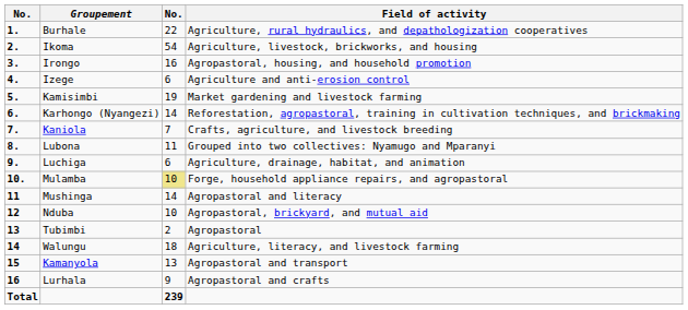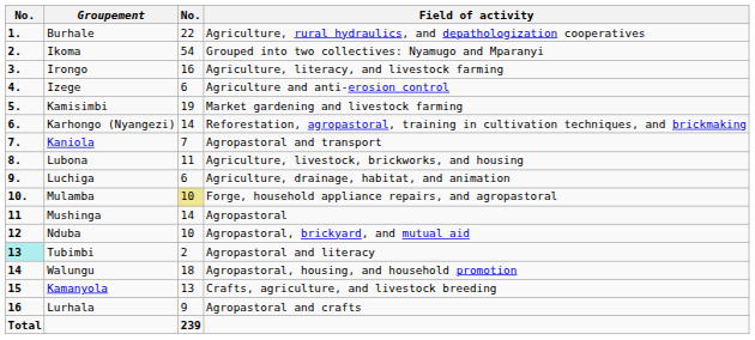Ikoma | Field of activity: Agriculture, livestock, brickworks, and housing -> Grouped into two collectives: Nyamugo and Mparanyi
Irongo | Field of activity: Agropastoral, housing, and household promotion -> Agriculture, literacy, and livestock farming
Kaniola | Field of activity: Crafts, agriculture, and livestock breeding -> Agropastoral and transport
Lubona | Field of activity: Grouped into two collectives: Nyamugo and Mparanyi -> Agriculture, livestock, brickworks, and housing
Mushinga | Field of activity: Agropastoral and literacy -> Agropastoral
Tubimbi | column 1: no background -> paleturquoise background
Tubimbi | Field of activity: Agropastoral -> Agropastoral and literacy
Walungu | Field of activity: Agriculture, literacy, and livestock farming -> Agropastoral, housing, and household promotion
Kamanyola | Field of activity: Agropastoral and transport -> Crafts, agriculture, and livestock breeding
